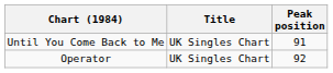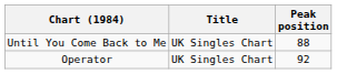Until You Come Back to Me | Peak position: 91 -> 88
